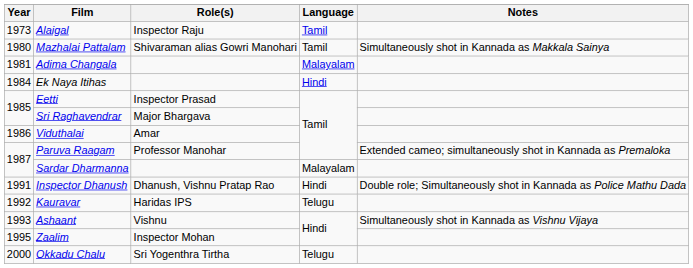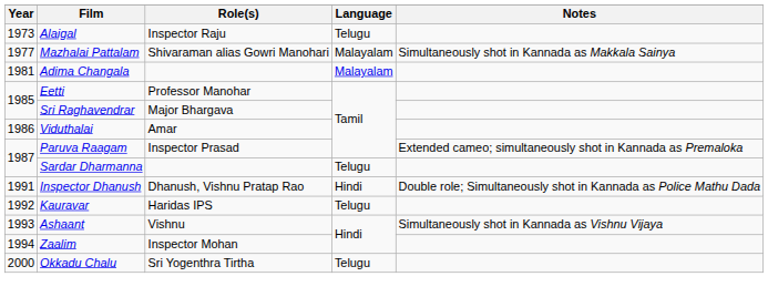Alaigal | Language: Tamil -> Telugu
Mazhalai Pattalam | Year: 1980 -> 1977
Mazhalai Pattalam | Language: Tamil -> Malayalam
- row: 1984 | Ek Naya Itihas | Hindi
Eetti | Role(s): Inspector Prasad -> Professor Manohar
Paruva Raagam | Role(s): Professor Manohar -> Inspector Prasad
Sardar Dharmanna | Language: Malayalam -> Telugu
Zaalim | Year: 1995 -> 1994
